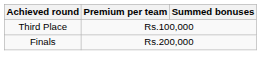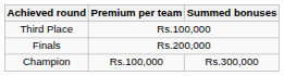+ row: Champion | Rs.100,000 | Rs.300,000
